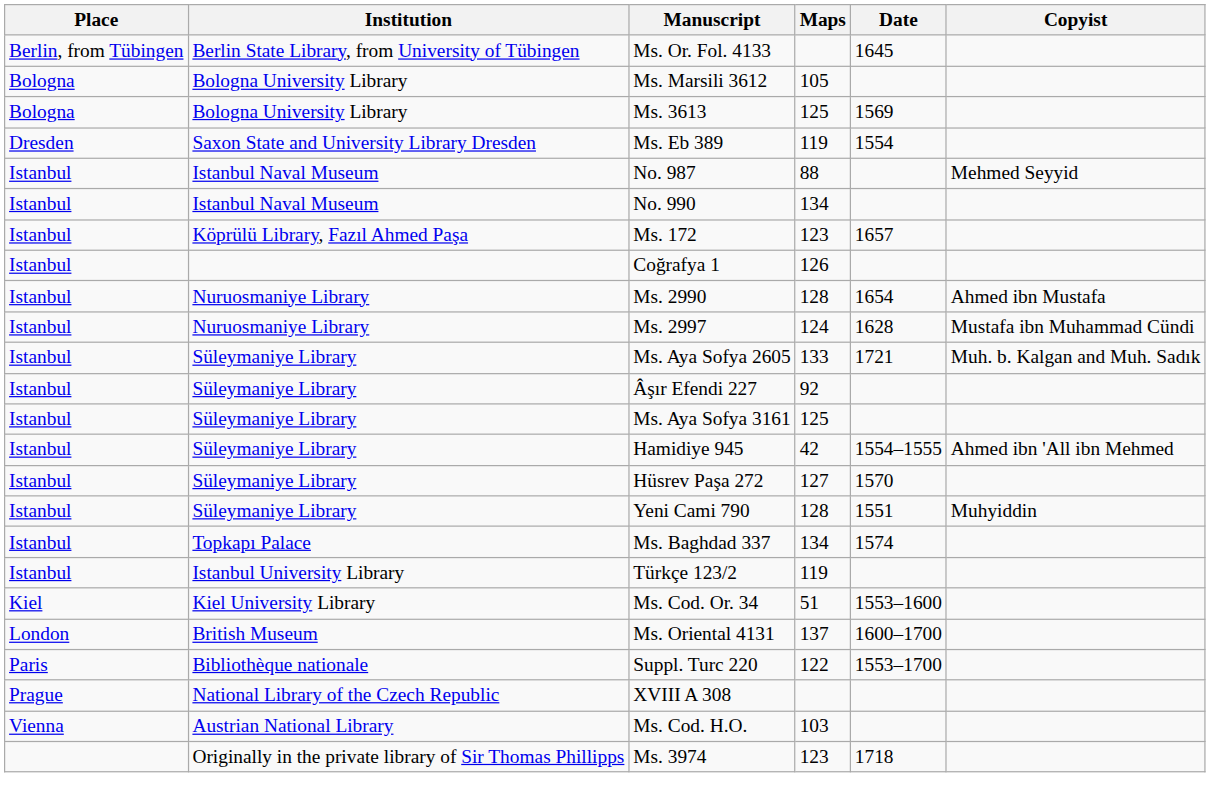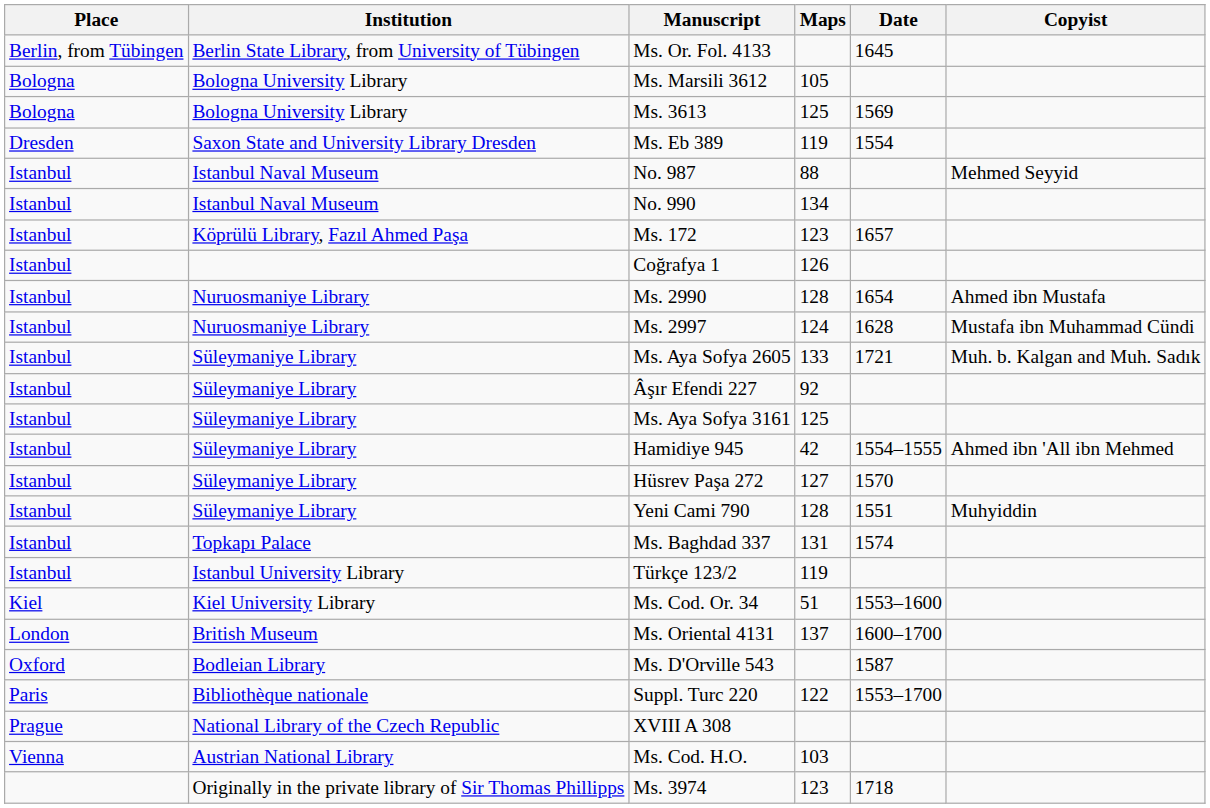Ms. Baghdad 337 | Maps: 134 -> 131
+ row: Oxford | Bodleian Library | Ms. D'Orville 543 | 1587
